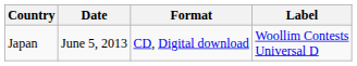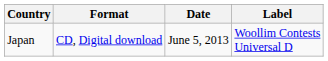columns swapped: Date <-> Format
